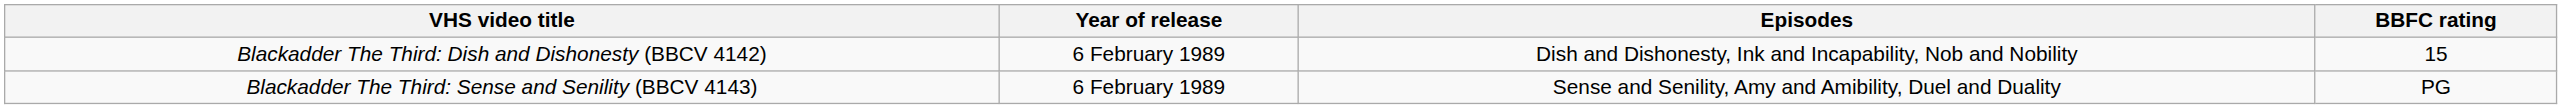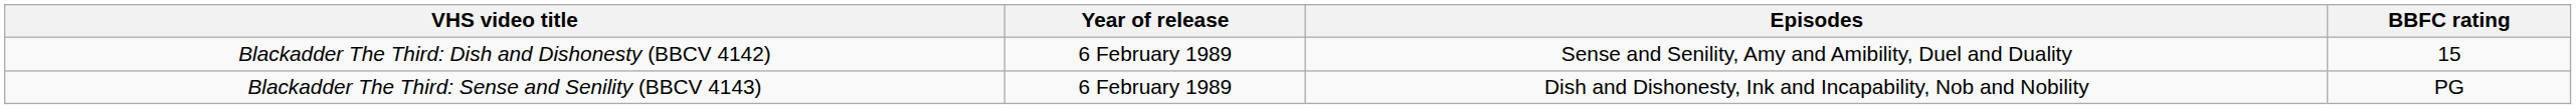Blackadder The Third: Dish and Dishonesty (BBCV 4142) | Episodes: Dish and Dishonesty, Ink and Incapability, Nob and Nobility -> Sense and Senility, Amy and Amibility, Duel and Duality
Blackadder The Third: Sense and Senility (BBCV 4143) | Episodes: Sense and Senility, Amy and Amibility, Duel and Duality -> Dish and Dishonesty, Ink and Incapability, Nob and Nobility
